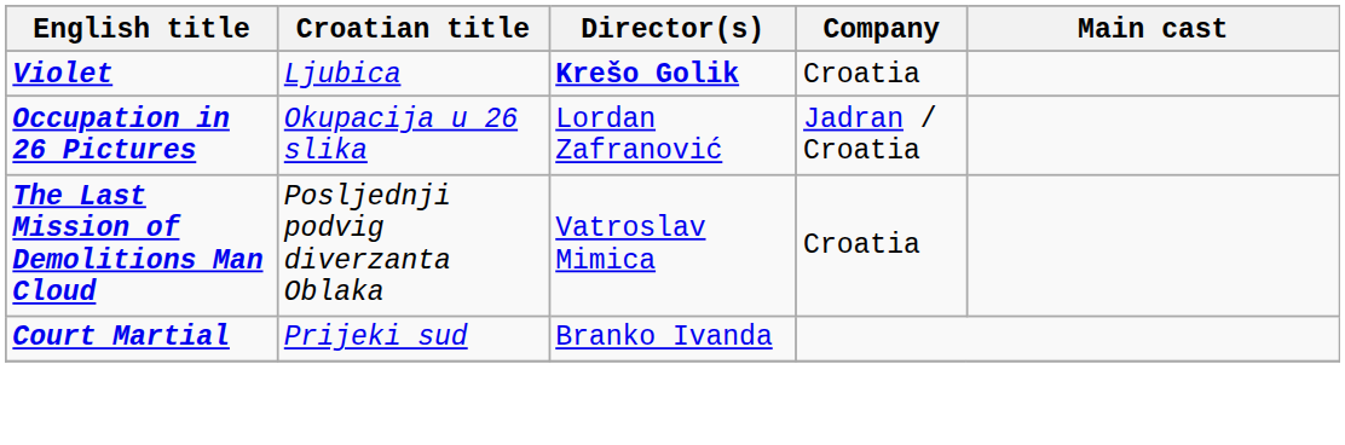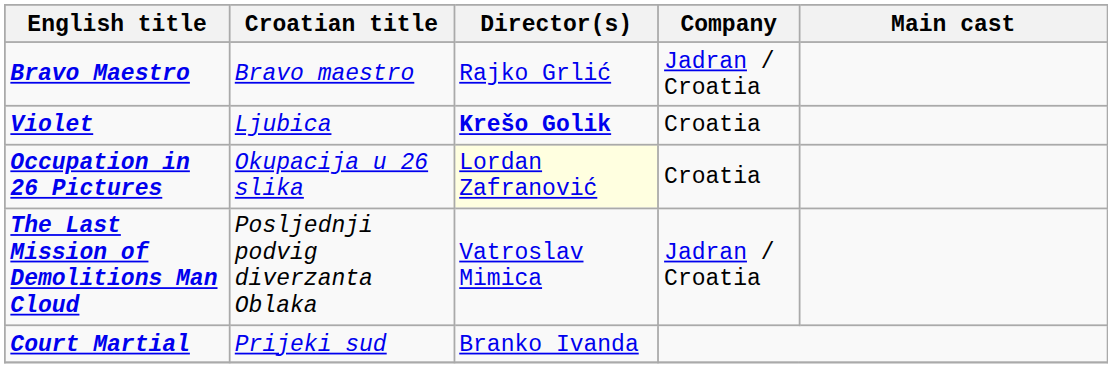+ row: Bravo Maestro | Bravo maestro | Rajko Grlić | Jadran / Croatia
Occupation in 26 Pictures | Director(s): no background -> lightyellow background
Occupation in 26 Pictures | Company: Jadran / Croatia -> Croatia
The Last Mission of Demolitions Man Cloud | Company: Croatia -> Jadran / Croatia
